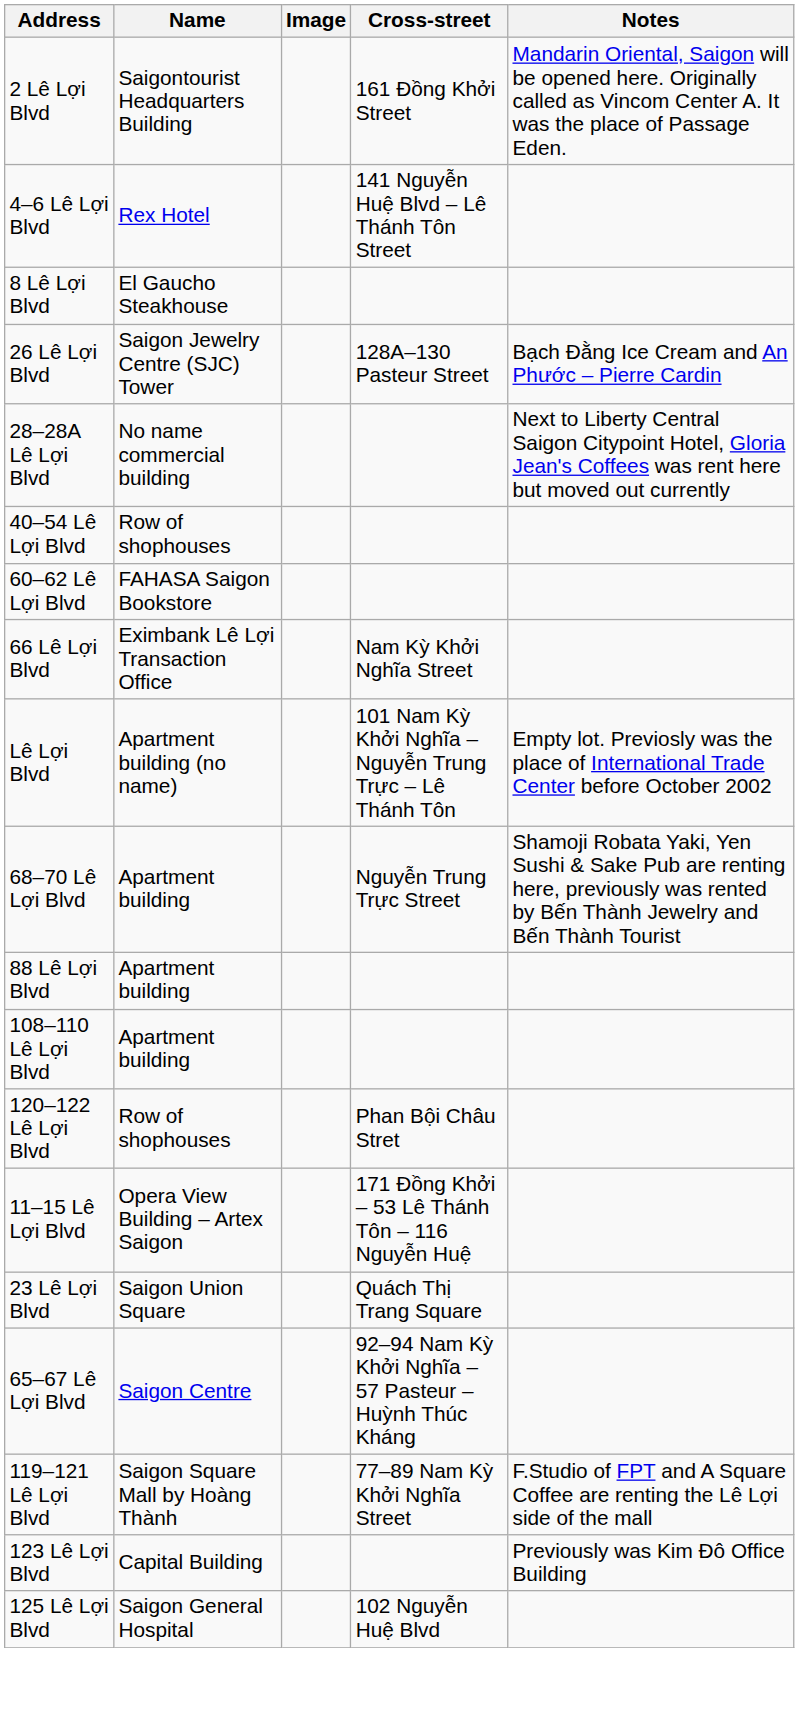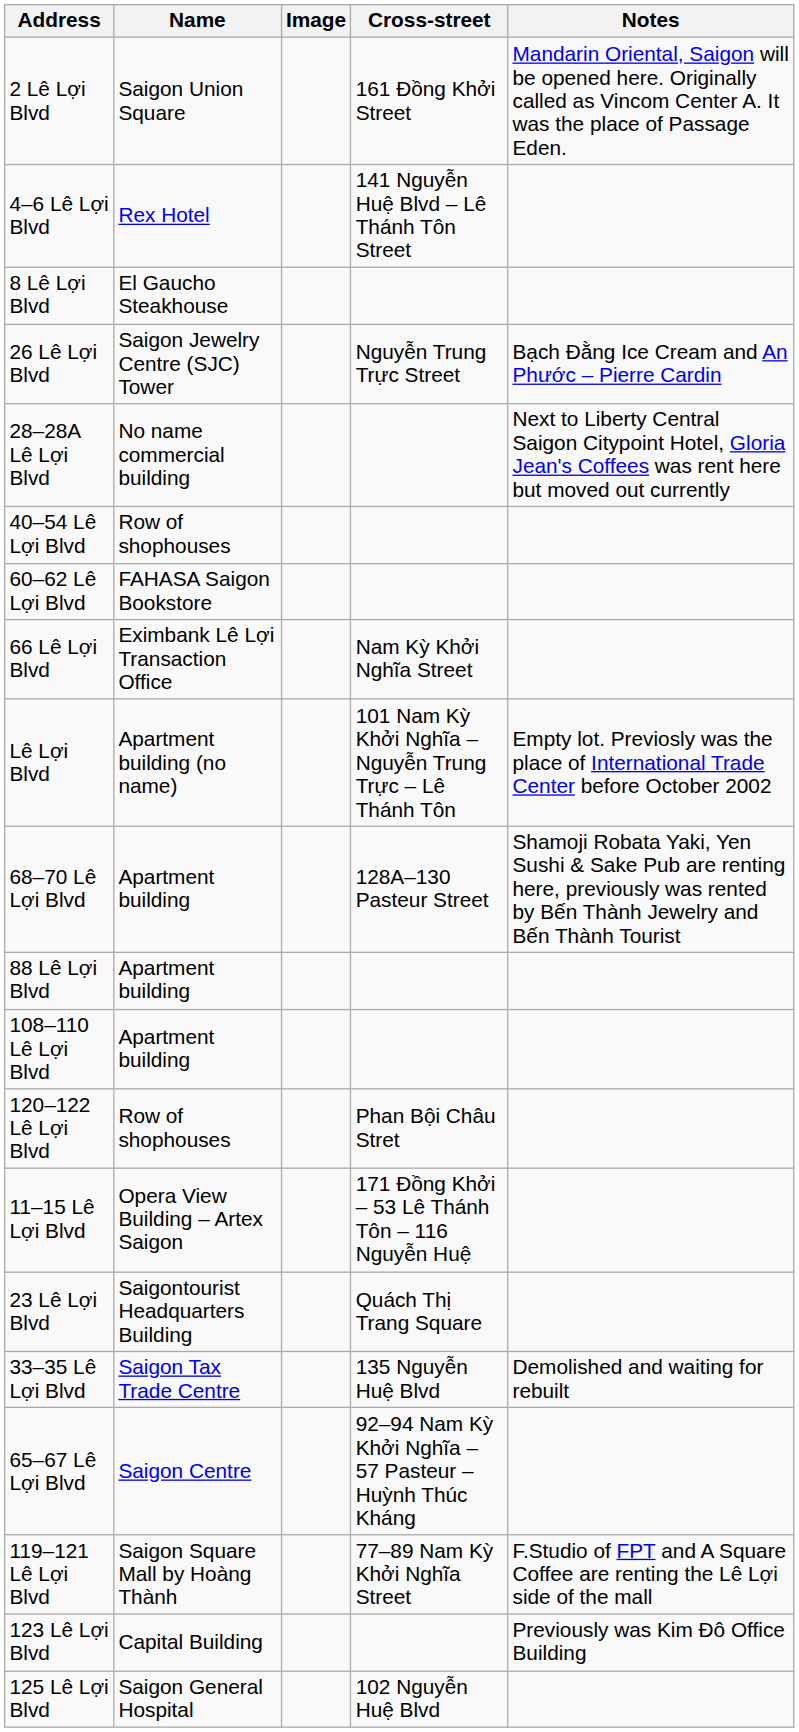2 Lê Lợi Blvd | Name: Saigontourist Headquarters Building -> Saigon Union Square
26 Lê Lợi Blvd | Cross-street: 128A–130 Pasteur Street -> Nguyễn Trung Trực Street
68–70 Lê Lợi Blvd | Cross-street: Nguyễn Trung Trực Street -> 128A–130 Pasteur Street
23 Lê Lợi Blvd | Name: Saigon Union Square -> Saigontourist Headquarters Building
+ row: 33–35 Lê Lợi Blvd | Saigon Tax Trade Centre | 135 Nguyễn Huệ Blvd | Demolished and waiting for rebuilt
